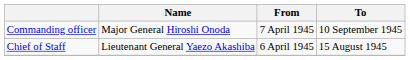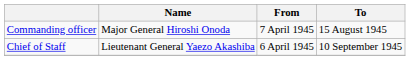Commanding officer | To: 10 September 1945 -> 15 August 1945
Chief of Staff | To: 15 August 1945 -> 10 September 1945
